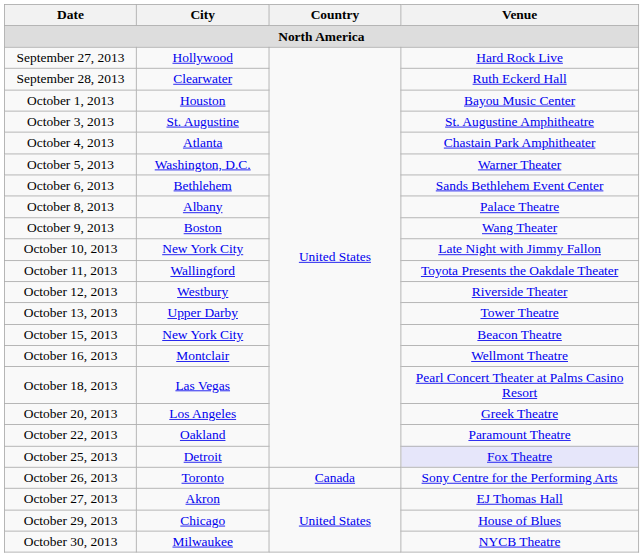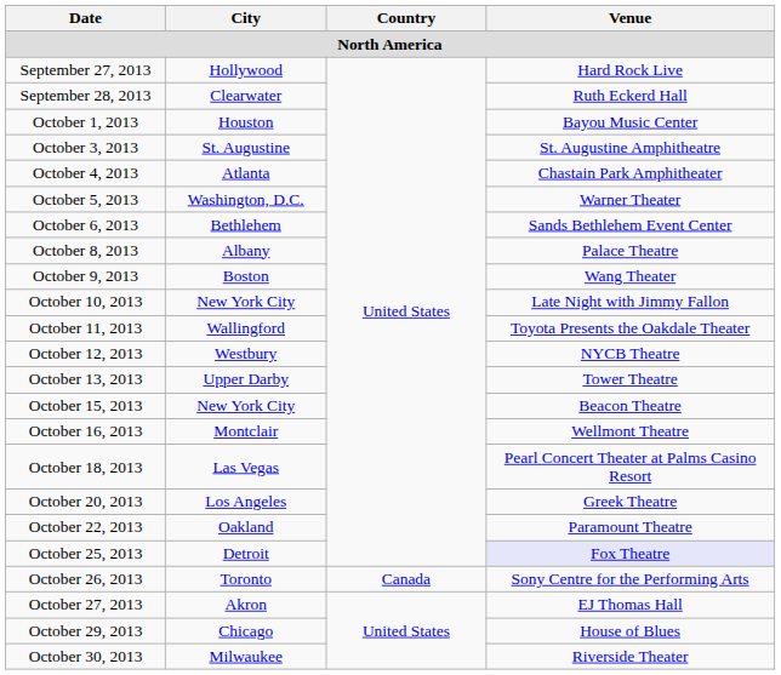October 12, 2013 | Venue: Riverside Theater -> NYCB Theatre
October 30, 2013 | Venue: NYCB Theatre -> Riverside Theater
